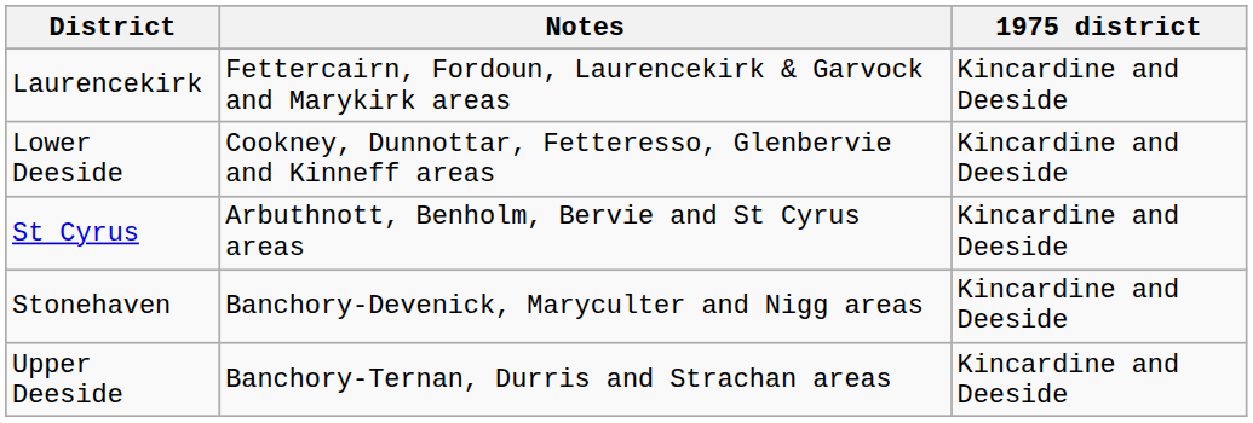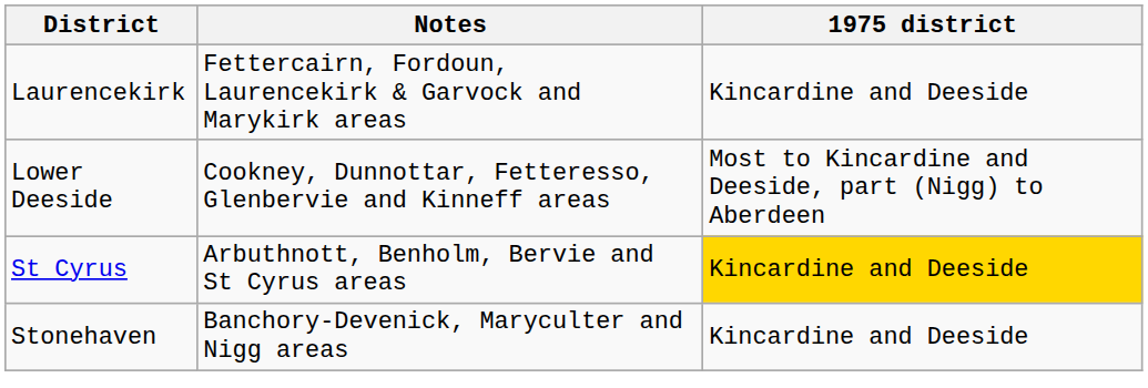Lower Deeside | 1975 district: Kincardine and Deeside -> Most to Kincardine and Deeside, part (Nigg) to Aberdeen
St Cyrus | 1975 district: no background -> gold background
- row: Upper Deeside | Banchory-Ternan, Durris and Strachan areas | Kincardine and Deeside
